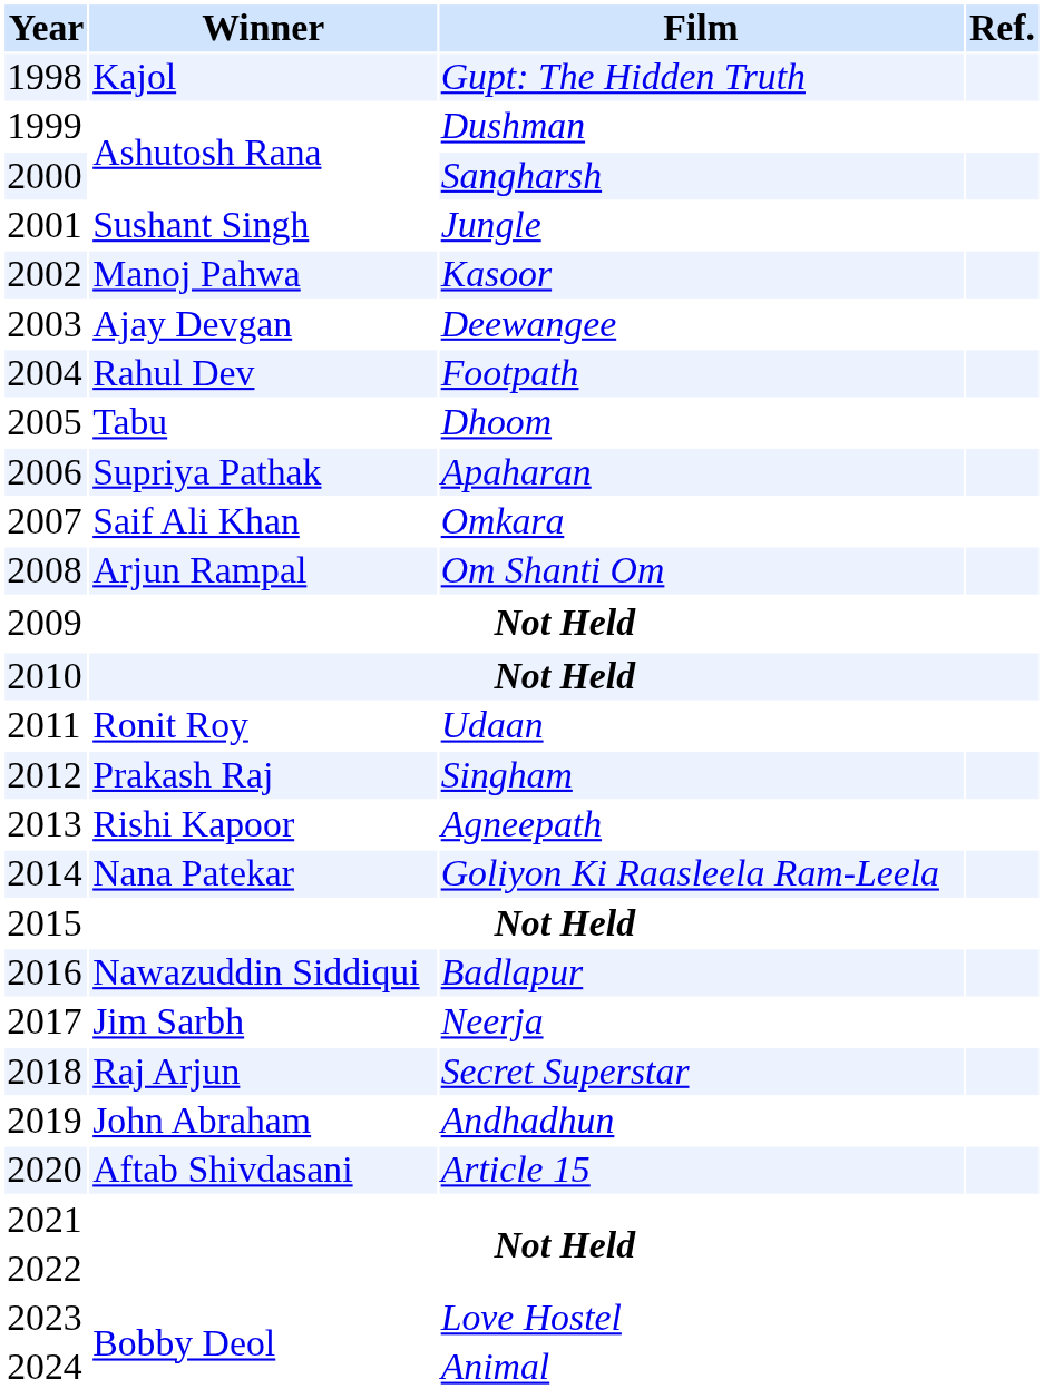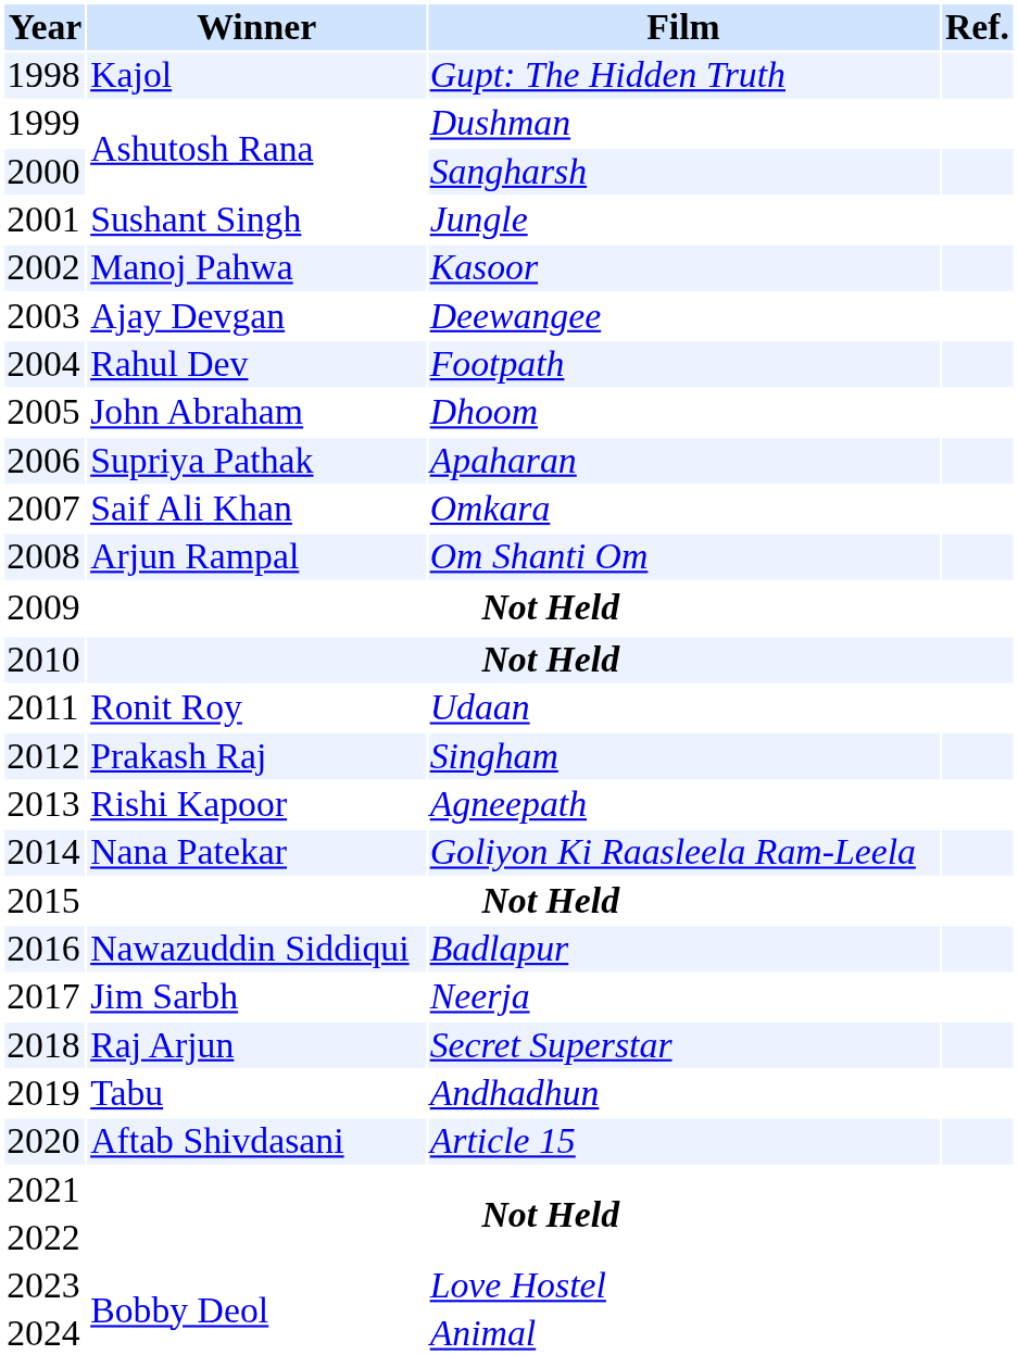2005 | Winner: Tabu -> John Abraham
2019 | Winner: John Abraham -> Tabu
